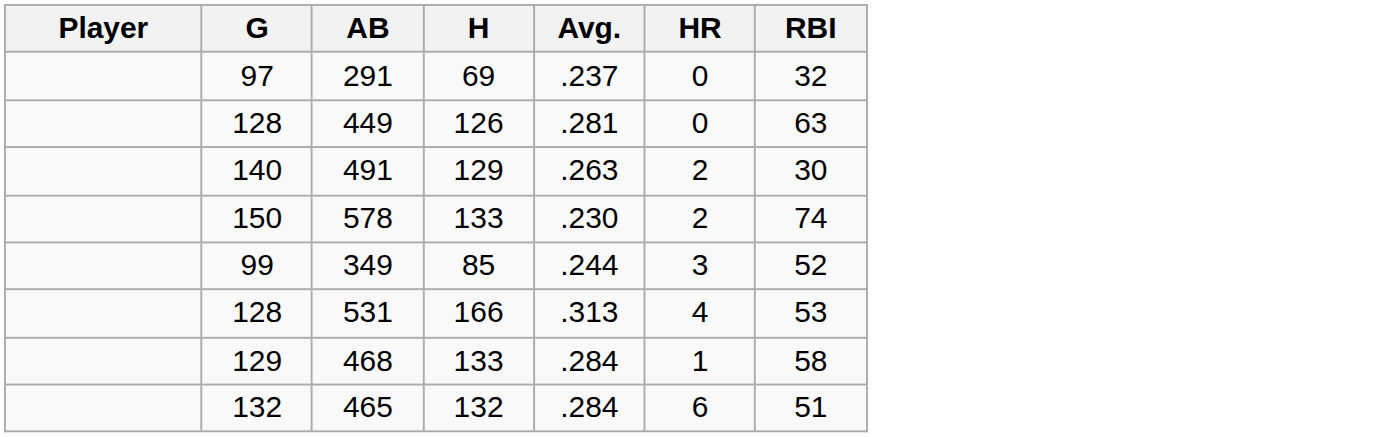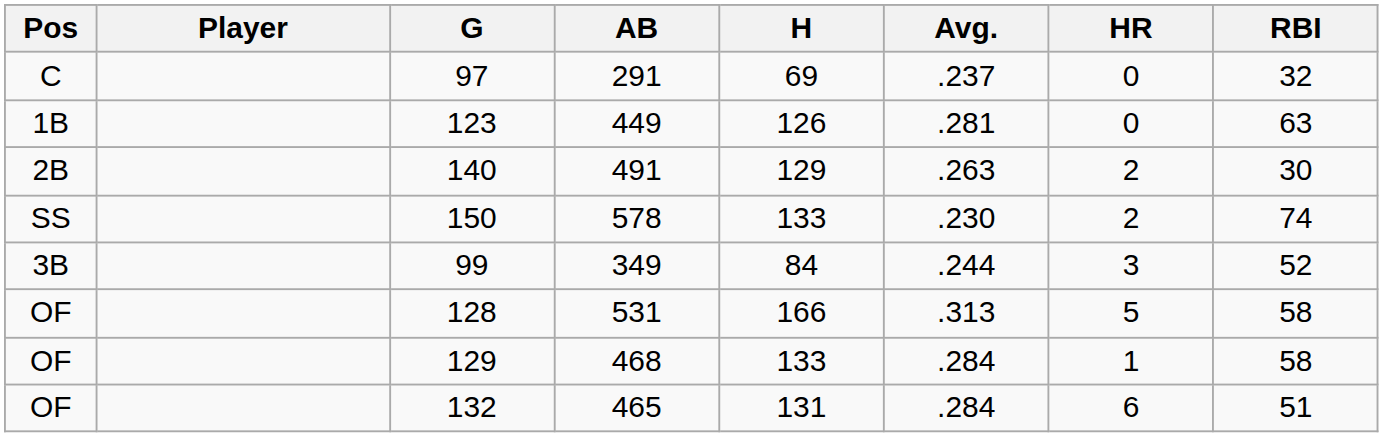+ column: Pos | C | 1B | 2B | SS | 3B | OF | OF | OF
449 | G: 128 -> 123
349 | H: 85 -> 84
531 | HR: 4 -> 5
531 | RBI: 53 -> 58
465 | H: 132 -> 131
